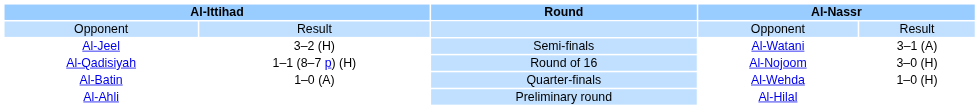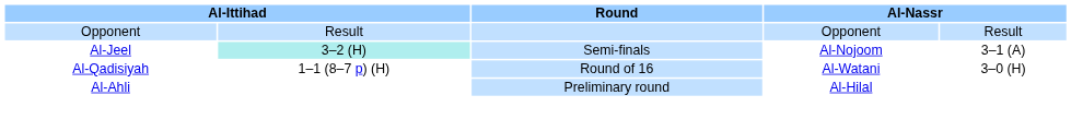Al-Jeel | column 2: no background -> paleturquoise background
Al-Jeel | column 4: Al-Watani -> Al-Nojoom
Al-Qadisiyah | column 4: Al-Nojoom -> Al-Watani
- row: Al-Batin | 1–0 (A) | Quarter-finals | Al-Wehda | 1–0 (H)
